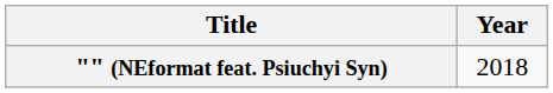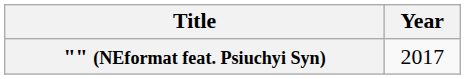"" (NEformat feat. Psiuchyi Syn) | Year: 2018 -> 2017
